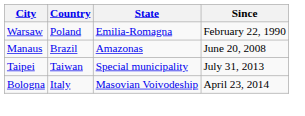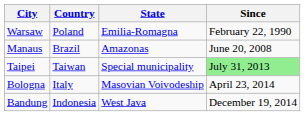Taipei | Since: no background -> lightgreen background
+ row: Bandung | Indonesia | West Java | December 19, 2014
